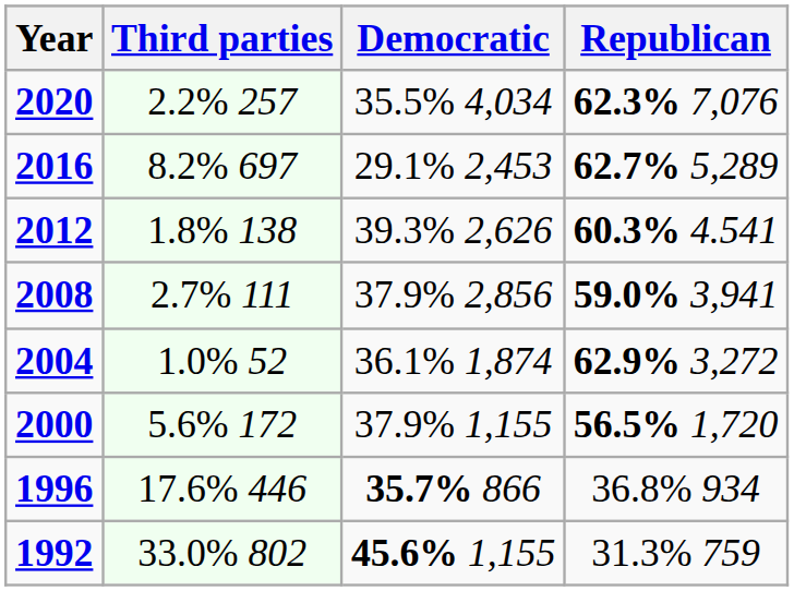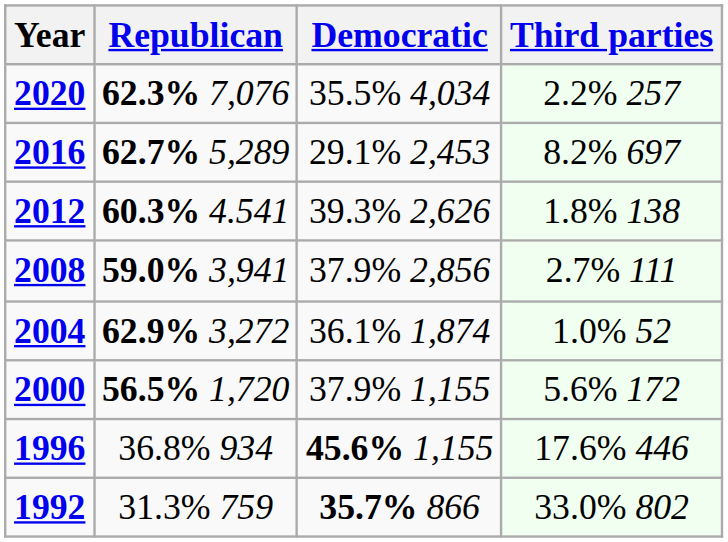columns swapped: Republican <-> Third parties
1996 | Democratic: 35.7% 866 -> 45.6% 1,155
1992 | Democratic: 45.6% 1,155 -> 35.7% 866
